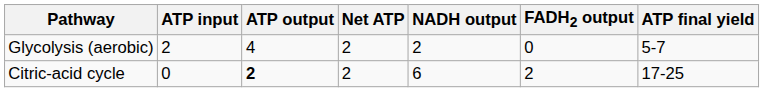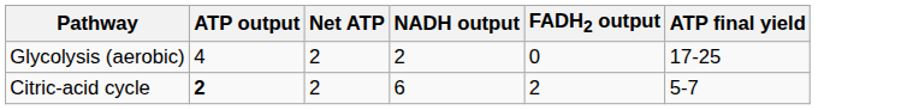- column: ATP input | 2 | 0
Glycolysis (aerobic) | ATP final yield: 5-7 -> 17-25
Citric-acid cycle | ATP final yield: 17-25 -> 5-7
